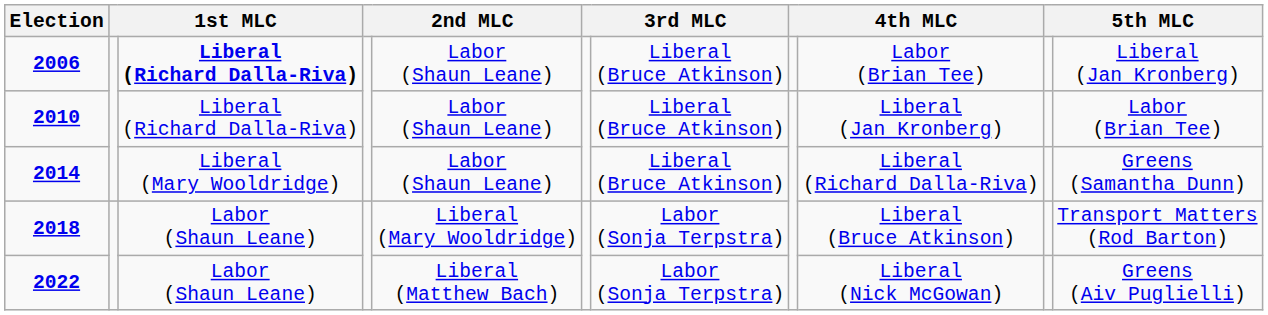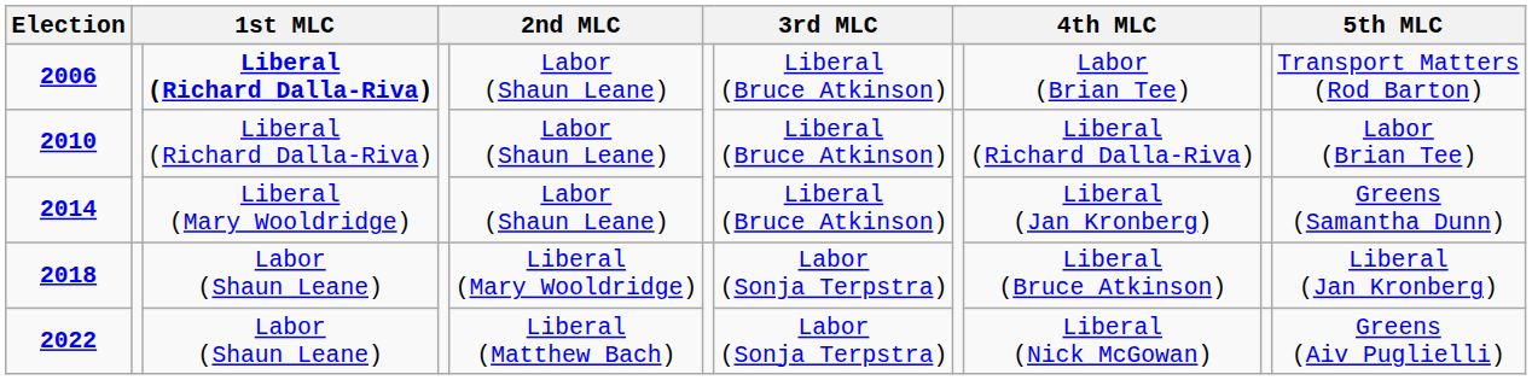2006 | column 11: Liberal (Jan Kronberg) -> Transport Matters (Rod Barton)
2010 | column 9: Liberal (Jan Kronberg) -> Liberal (Richard Dalla-Riva)
2014 | column 9: Liberal (Richard Dalla-Riva) -> Liberal (Jan Kronberg)
2018 | column 11: Transport Matters (Rod Barton) -> Liberal (Jan Kronberg)
